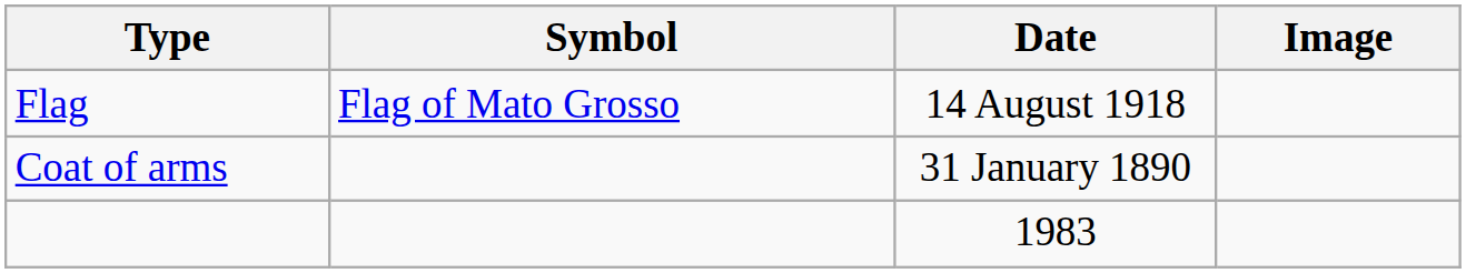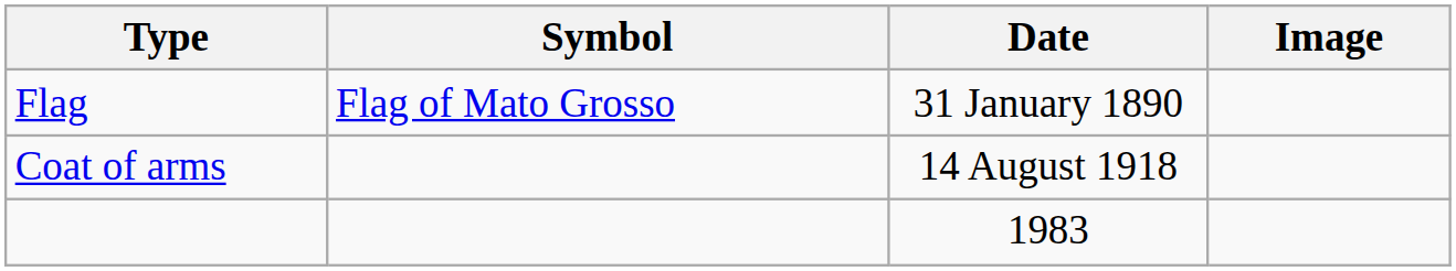Flag | Date: 14 August 1918 -> 31 January 1890
Coat of arms | Date: 31 January 1890 -> 14 August 1918
